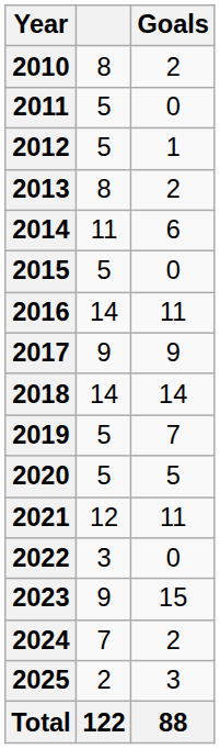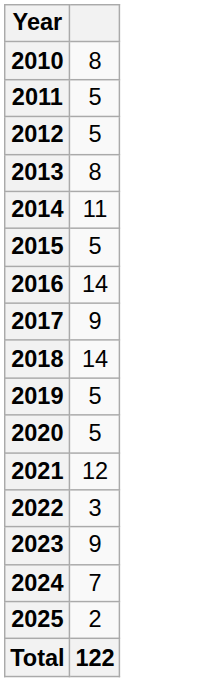- column: Goals | 2 | 0 | 1 | 2 | 6 | 0 | 11 | 9 | 14 | 7 | 5 | 11 | 0 | 15 | 2 | 3 | 88
